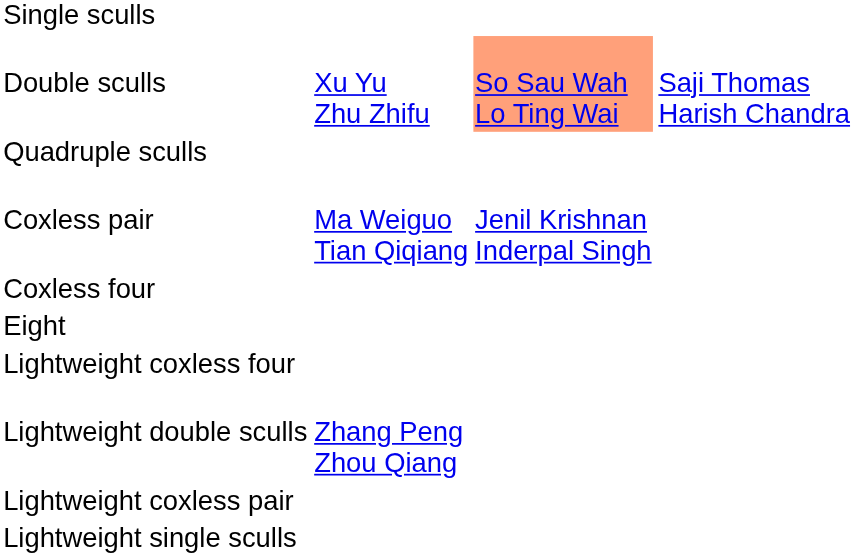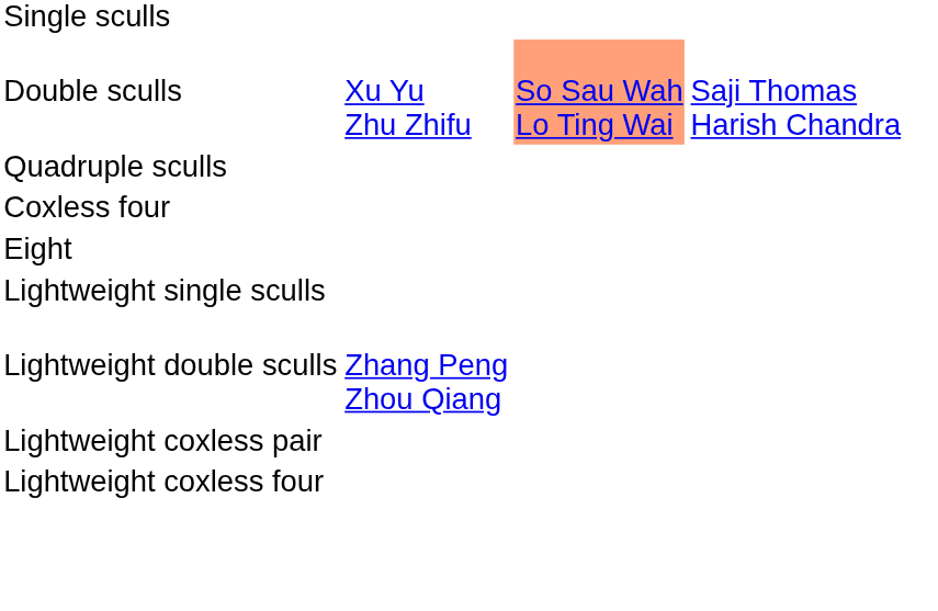- row: Coxless pair | Ma Weiguo Tian Qiqiang | Jenil Krishnan Inderpal Singh
rows swapped: Lightweight single sculls <-> Lightweight coxless four
